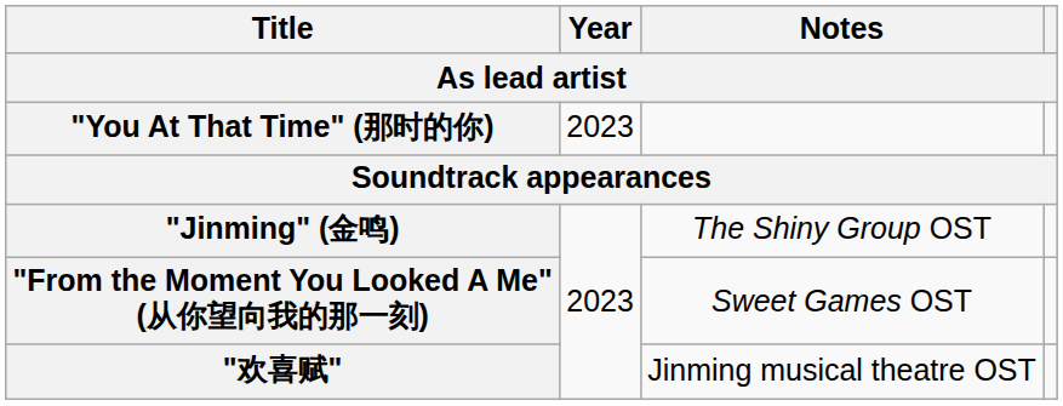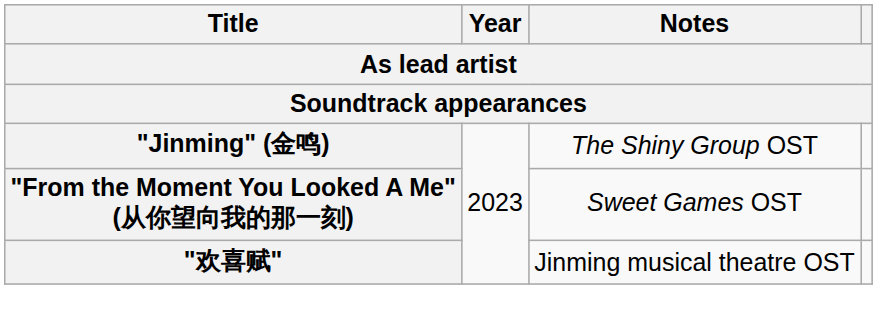- row: "You At That Time" (那时的你) | 2023
